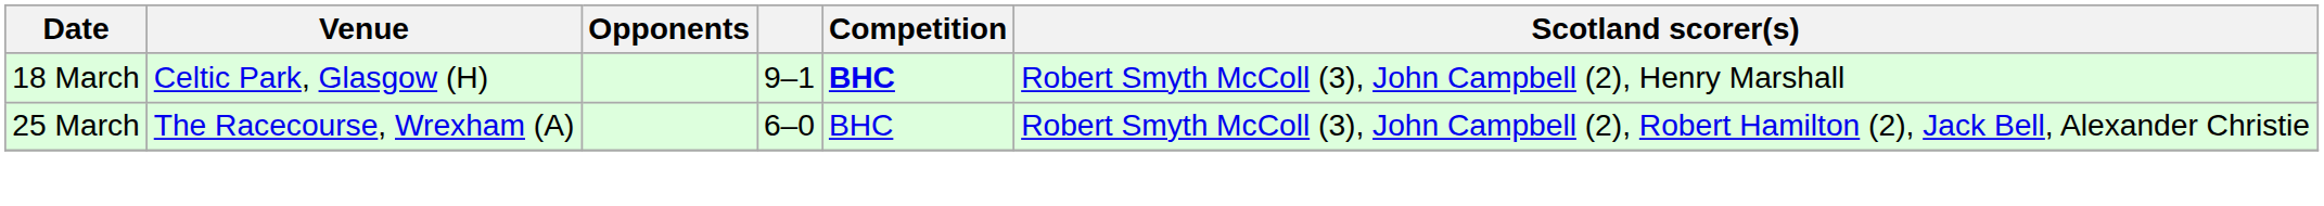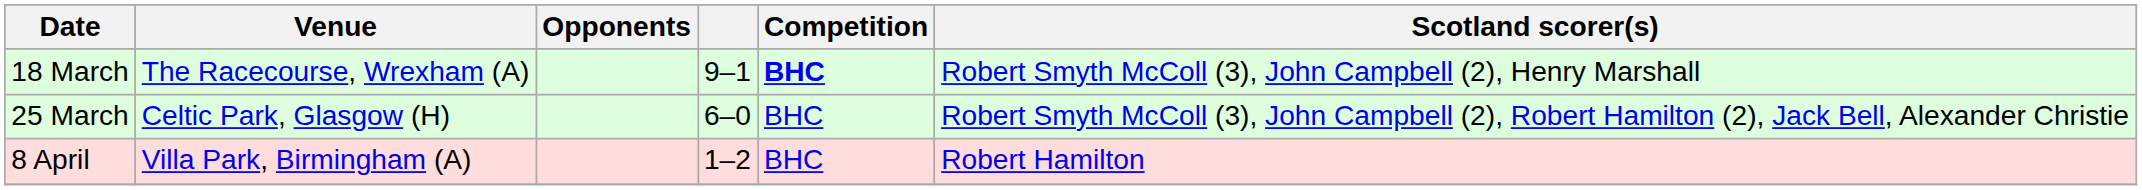18 March | Venue: Celtic Park, Glasgow (H) -> The Racecourse, Wrexham (A)
25 March | Venue: The Racecourse, Wrexham (A) -> Celtic Park, Glasgow (H)
+ row: 8 April | Villa Park, Birmingham (A) | 1–2 | BHC | Robert Hamilton
